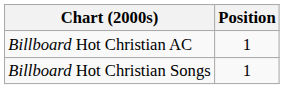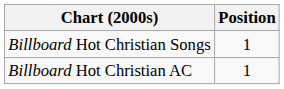rows swapped: Billboard Hot Christian Songs <-> Billboard Hot Christian AC
